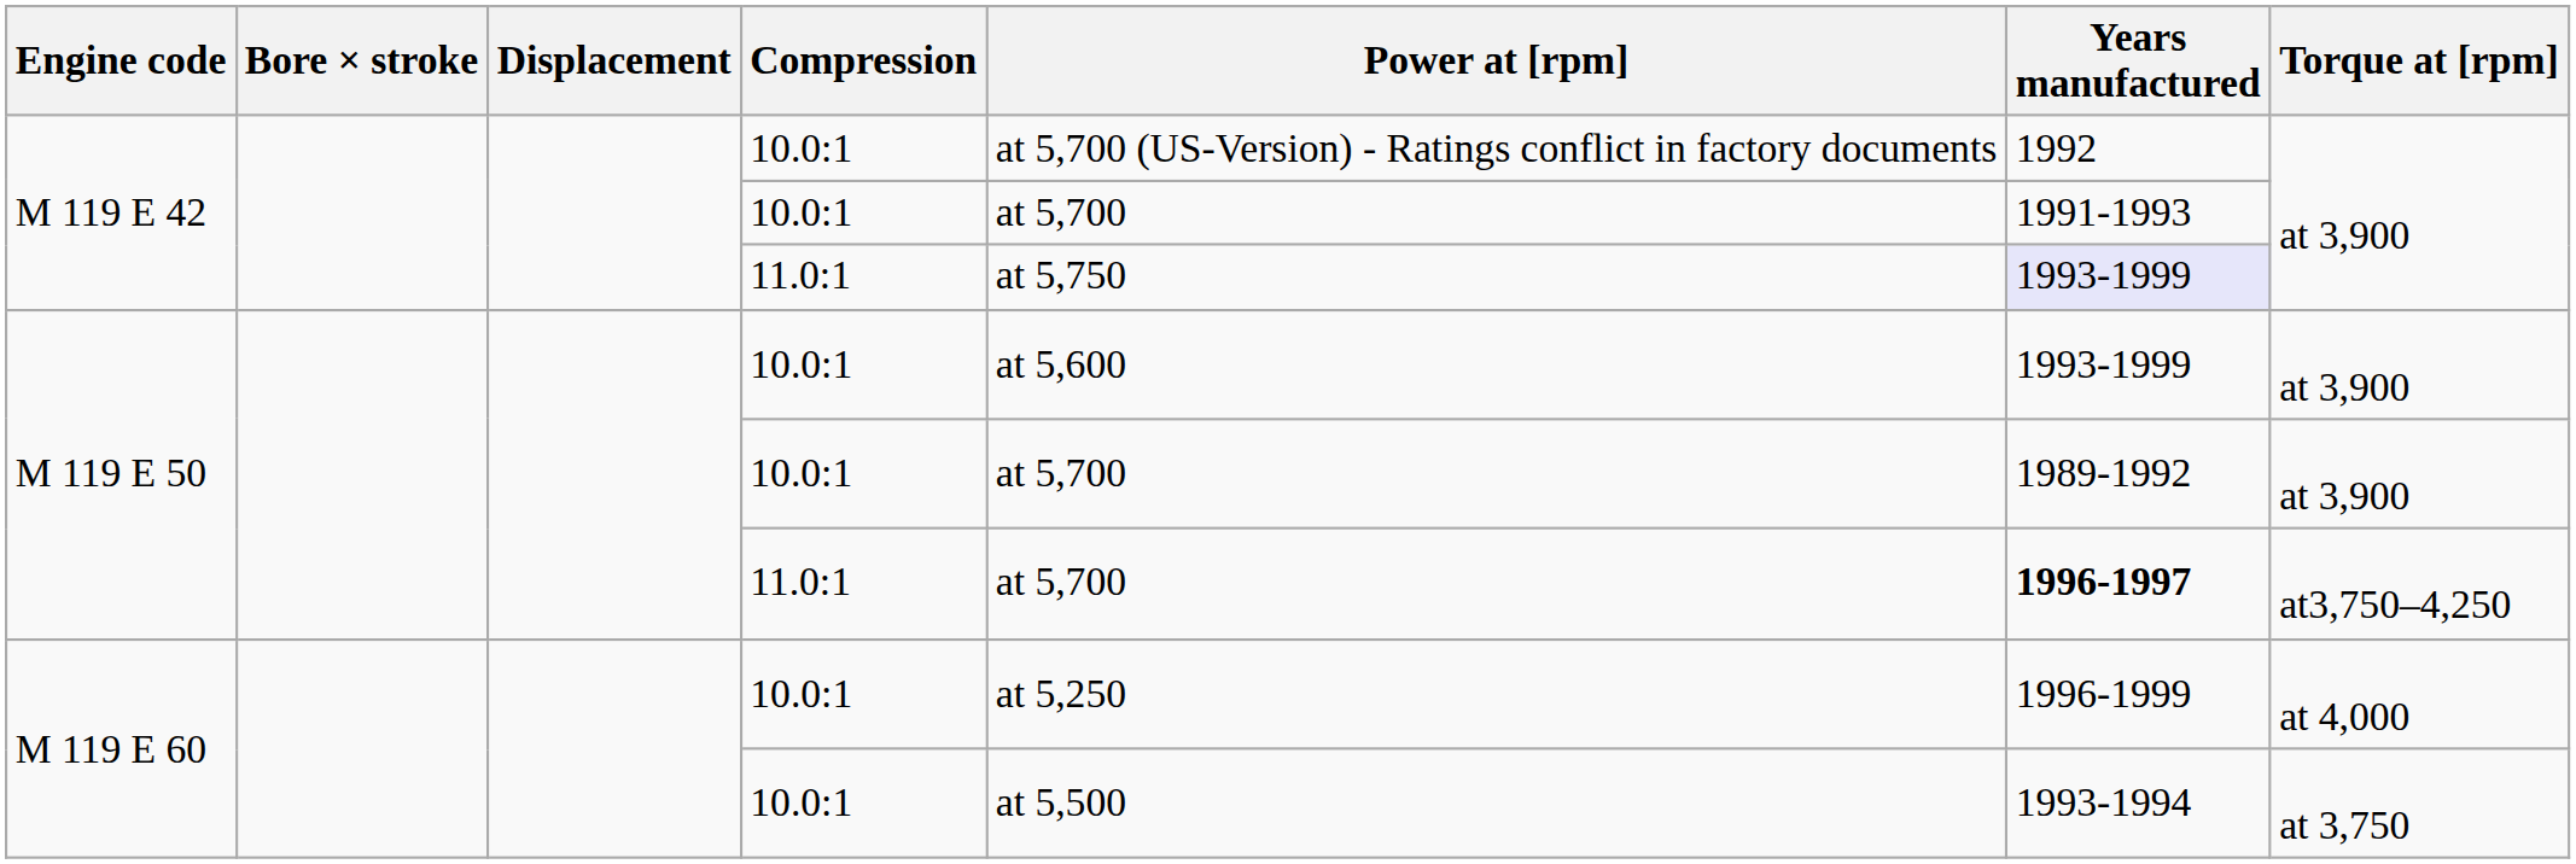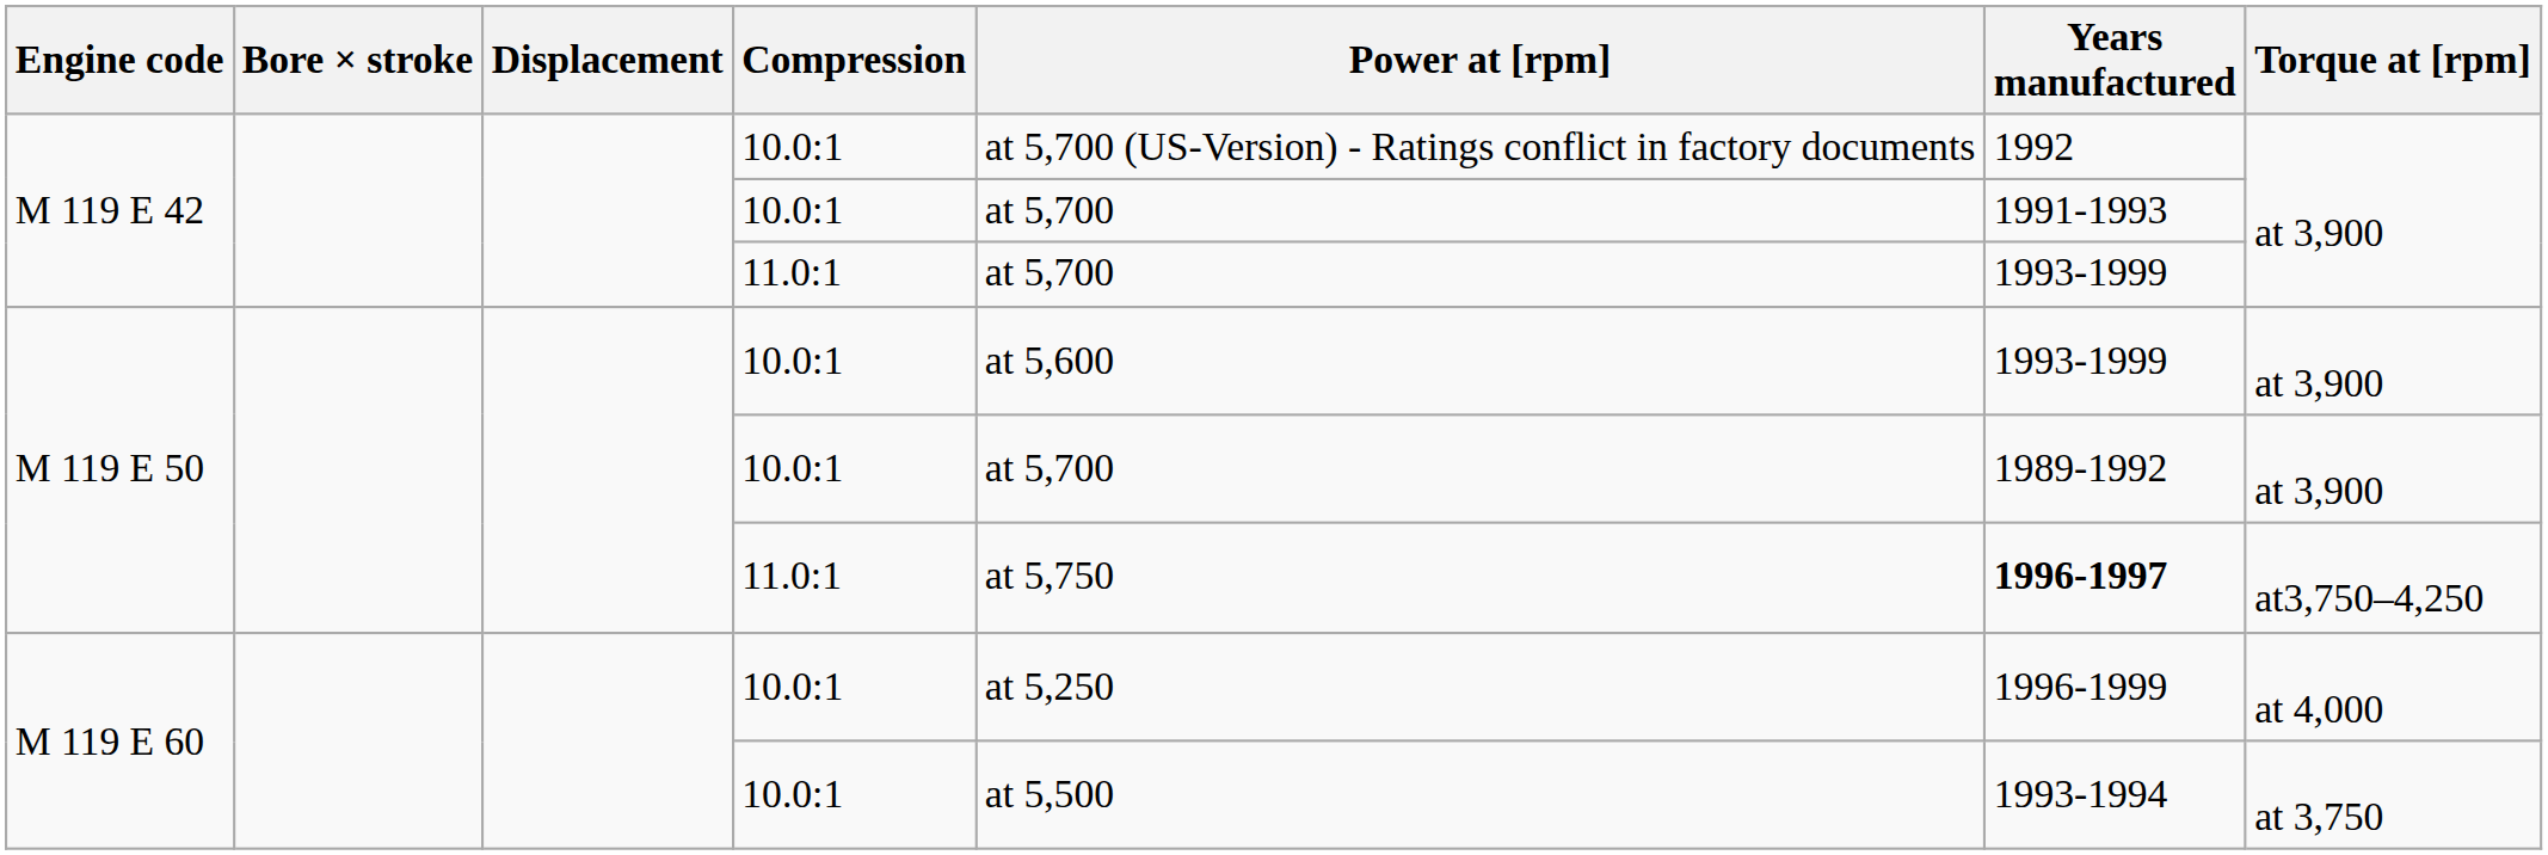M 119 E 42 / 11.0:1 | Power at [rpm]: at 5,750 -> at 5,700
M 119 E 42 / 11.0:1 | Years manufactured: lavender background -> no background
M 119 E 50 / 11.0:1 | Power at [rpm]: at 5,700 -> at 5,750
